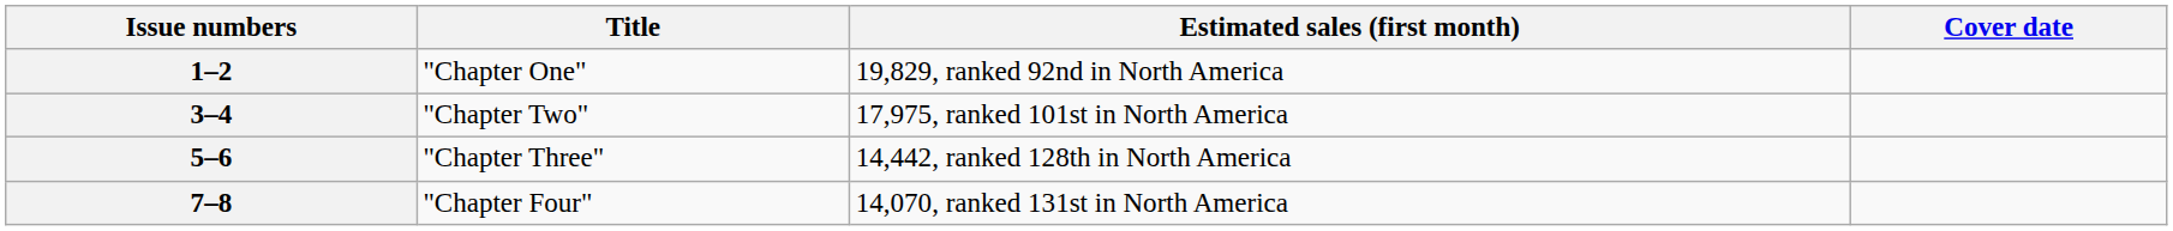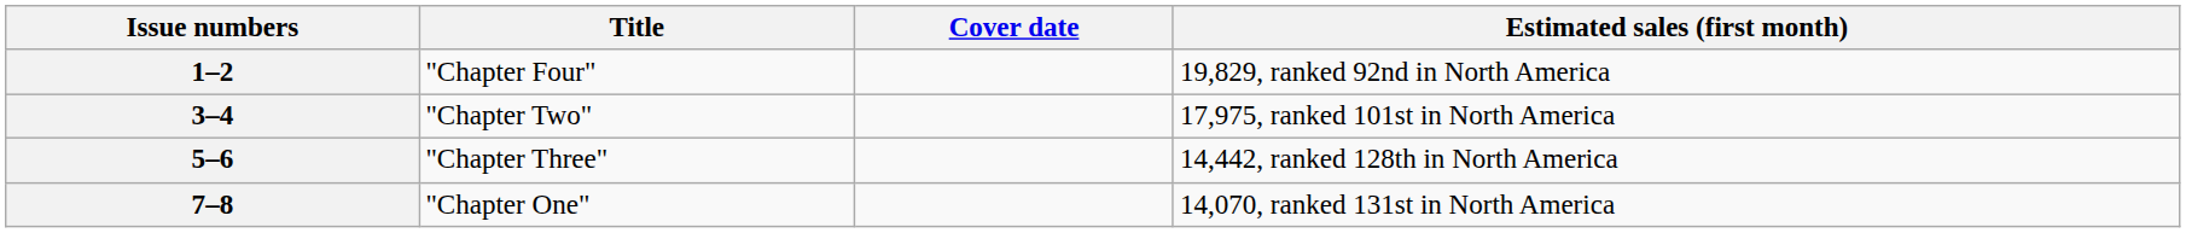columns swapped: Cover date <-> Estimated sales (first month)
1–2 | Title: "Chapter One" -> "Chapter Four"
7–8 | Title: "Chapter Four" -> "Chapter One"
